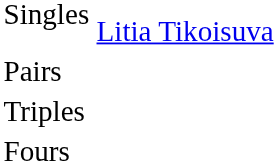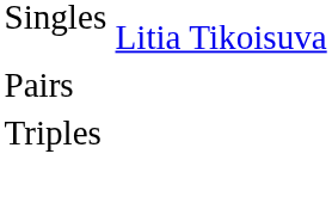- row: Fours
